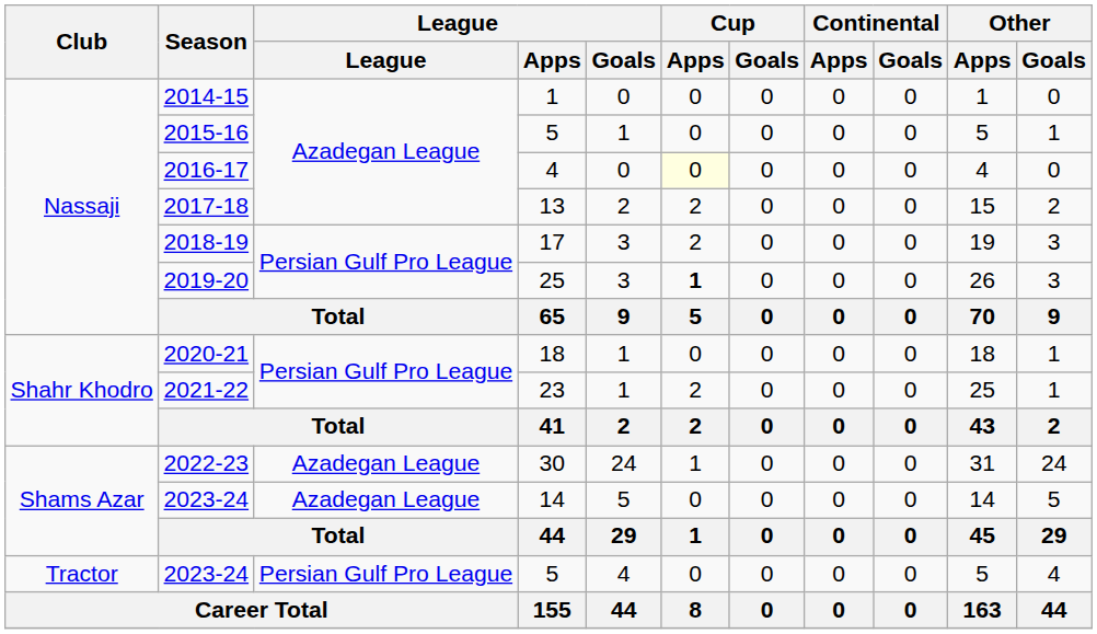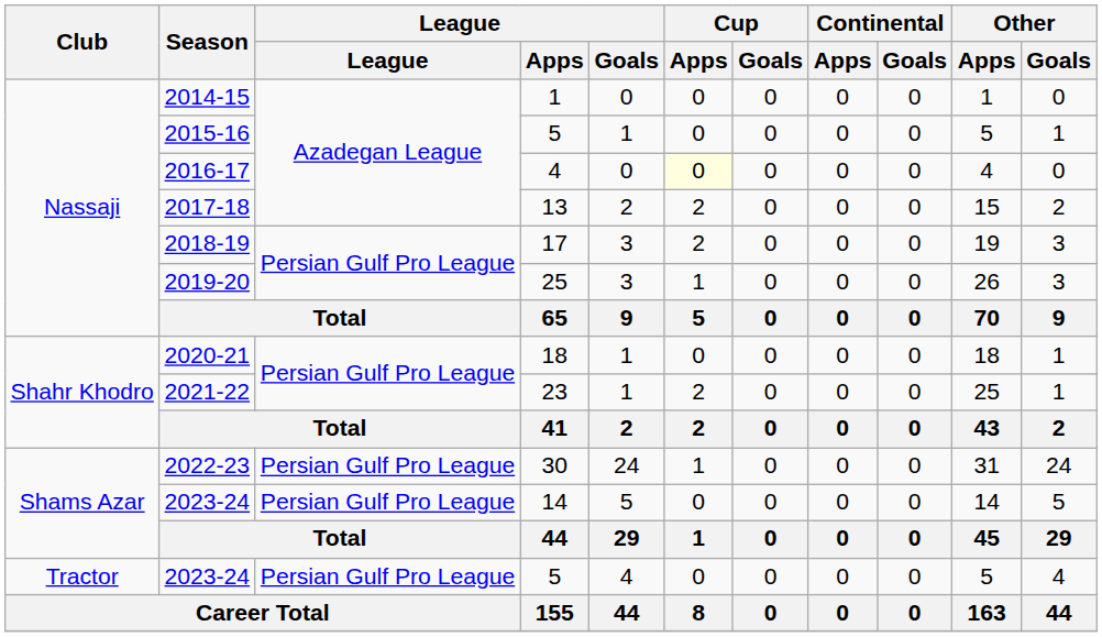2019-20 | Cup / Apps: bold -> normal
2022-23 | League: Azadegan League -> Persian Gulf Pro League
2023-24 / 14 | League: Azadegan League -> Persian Gulf Pro League
